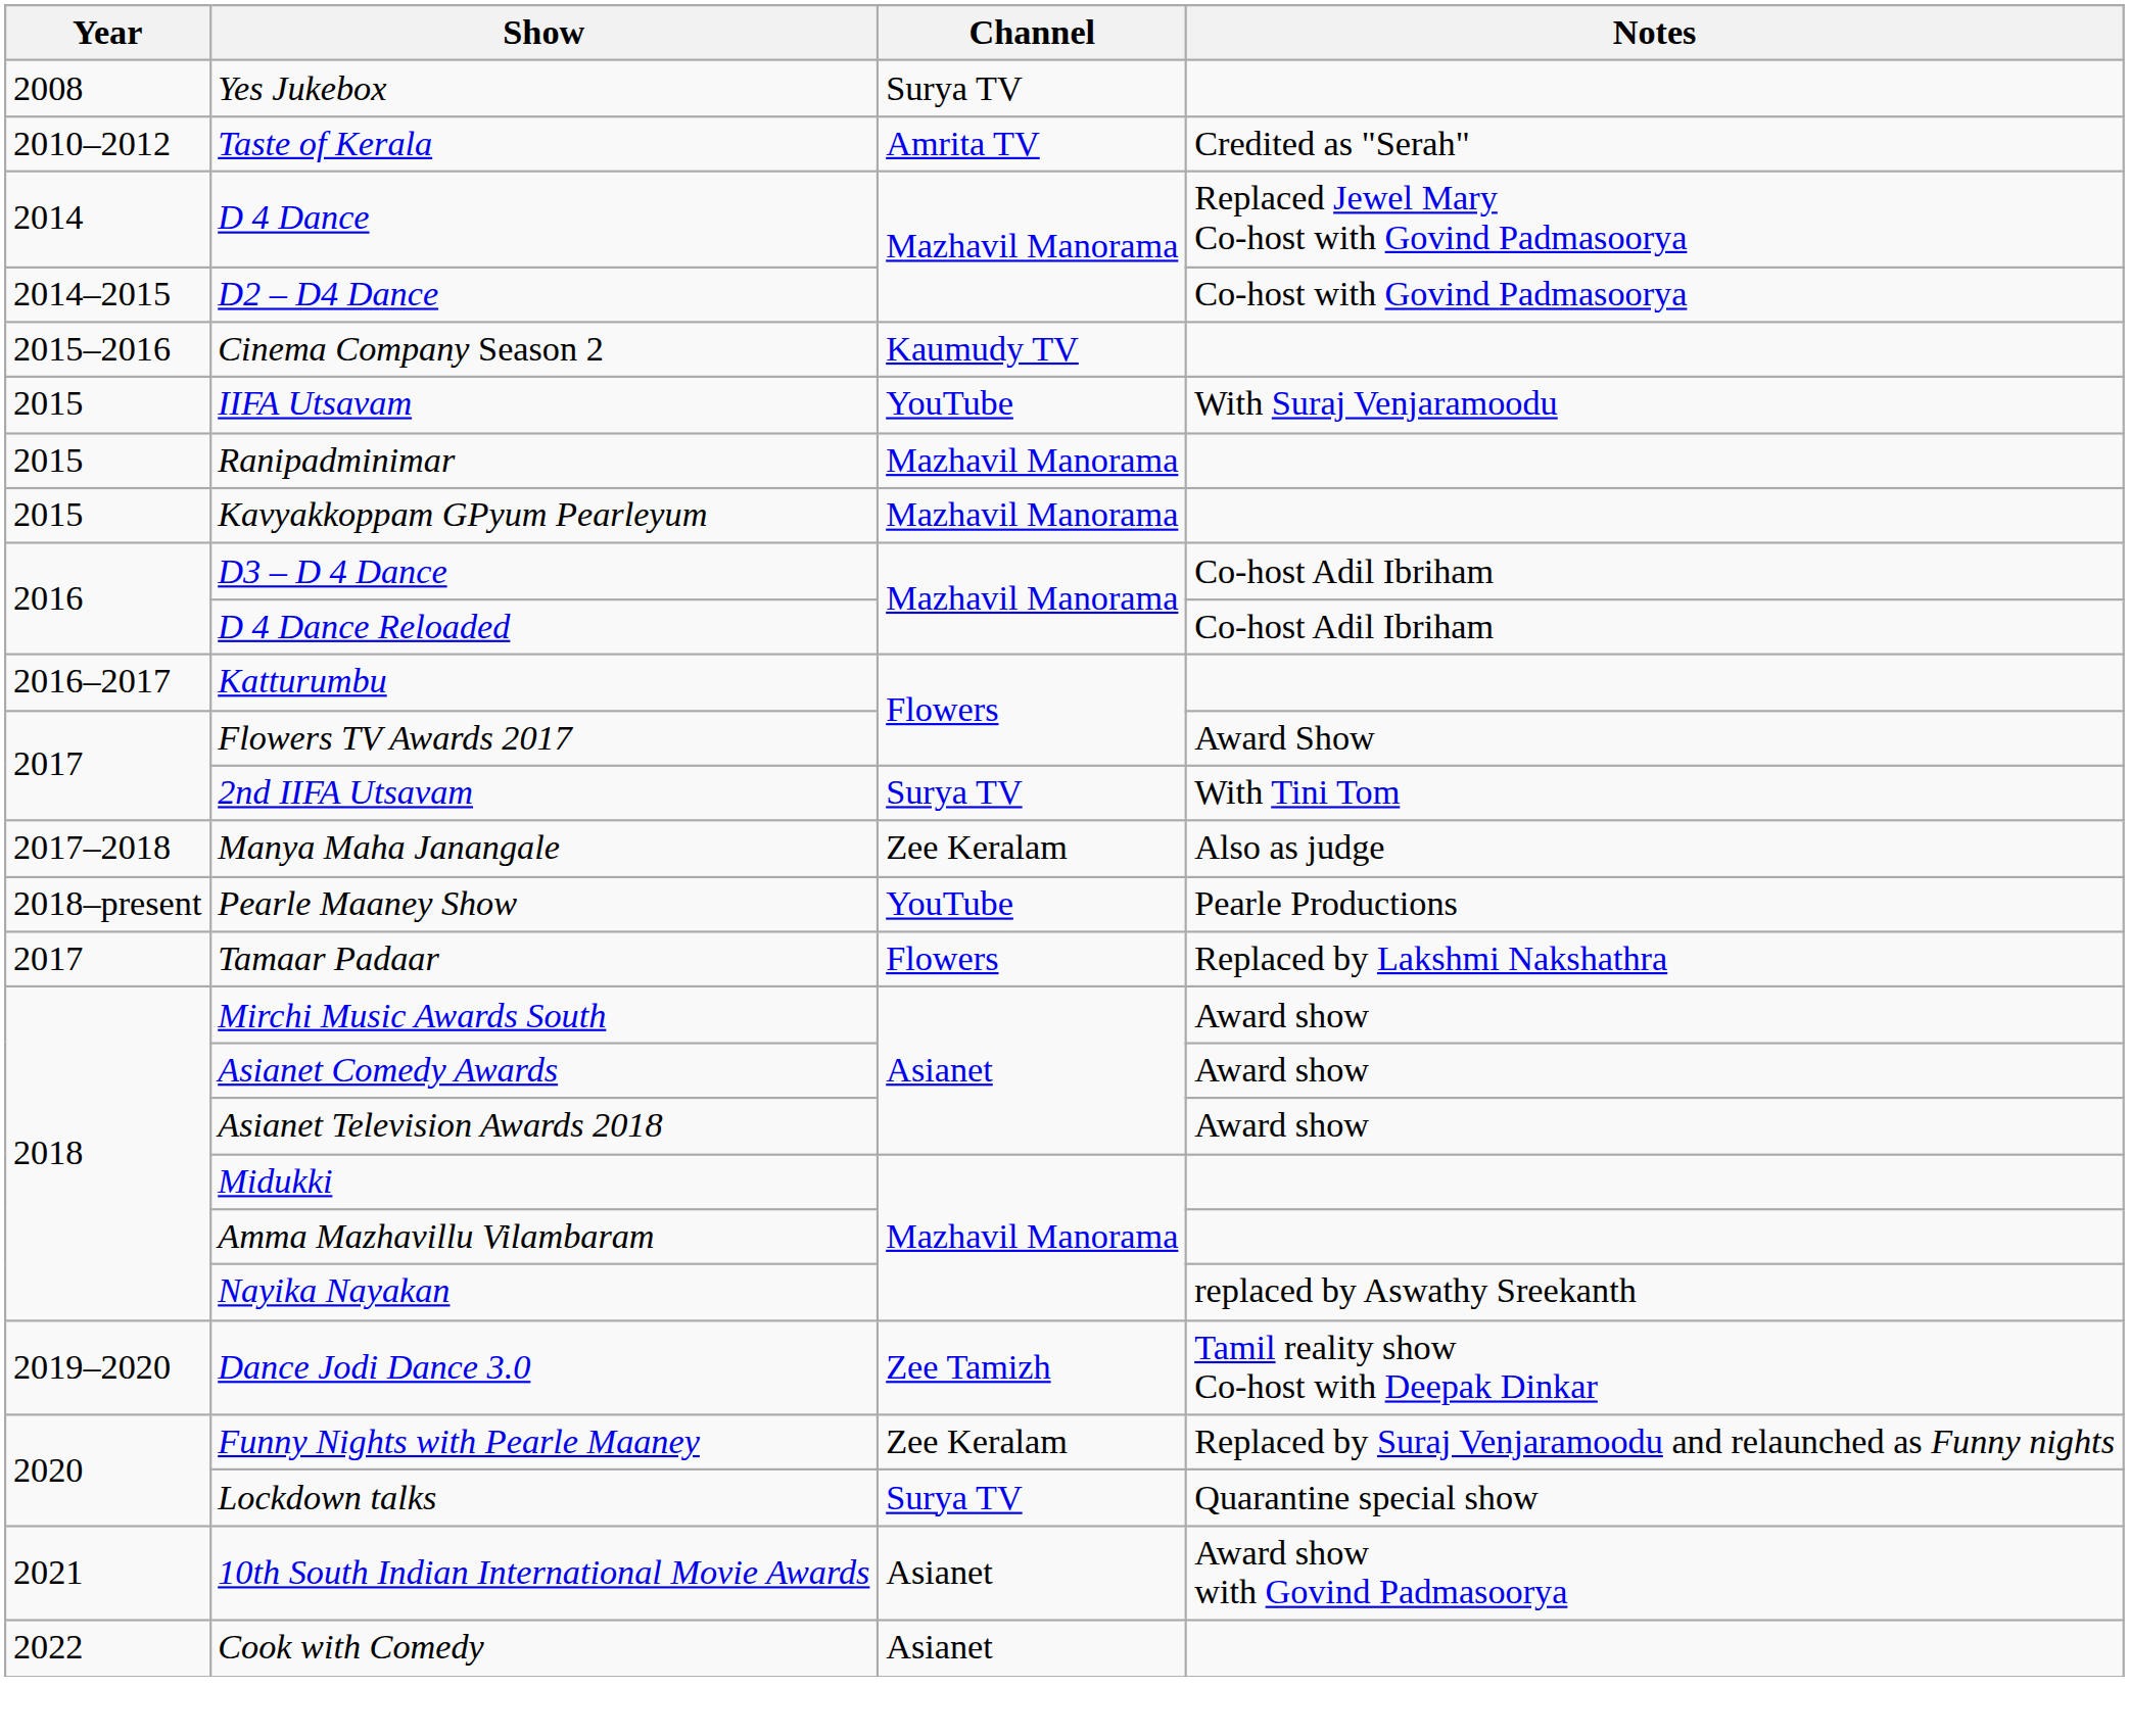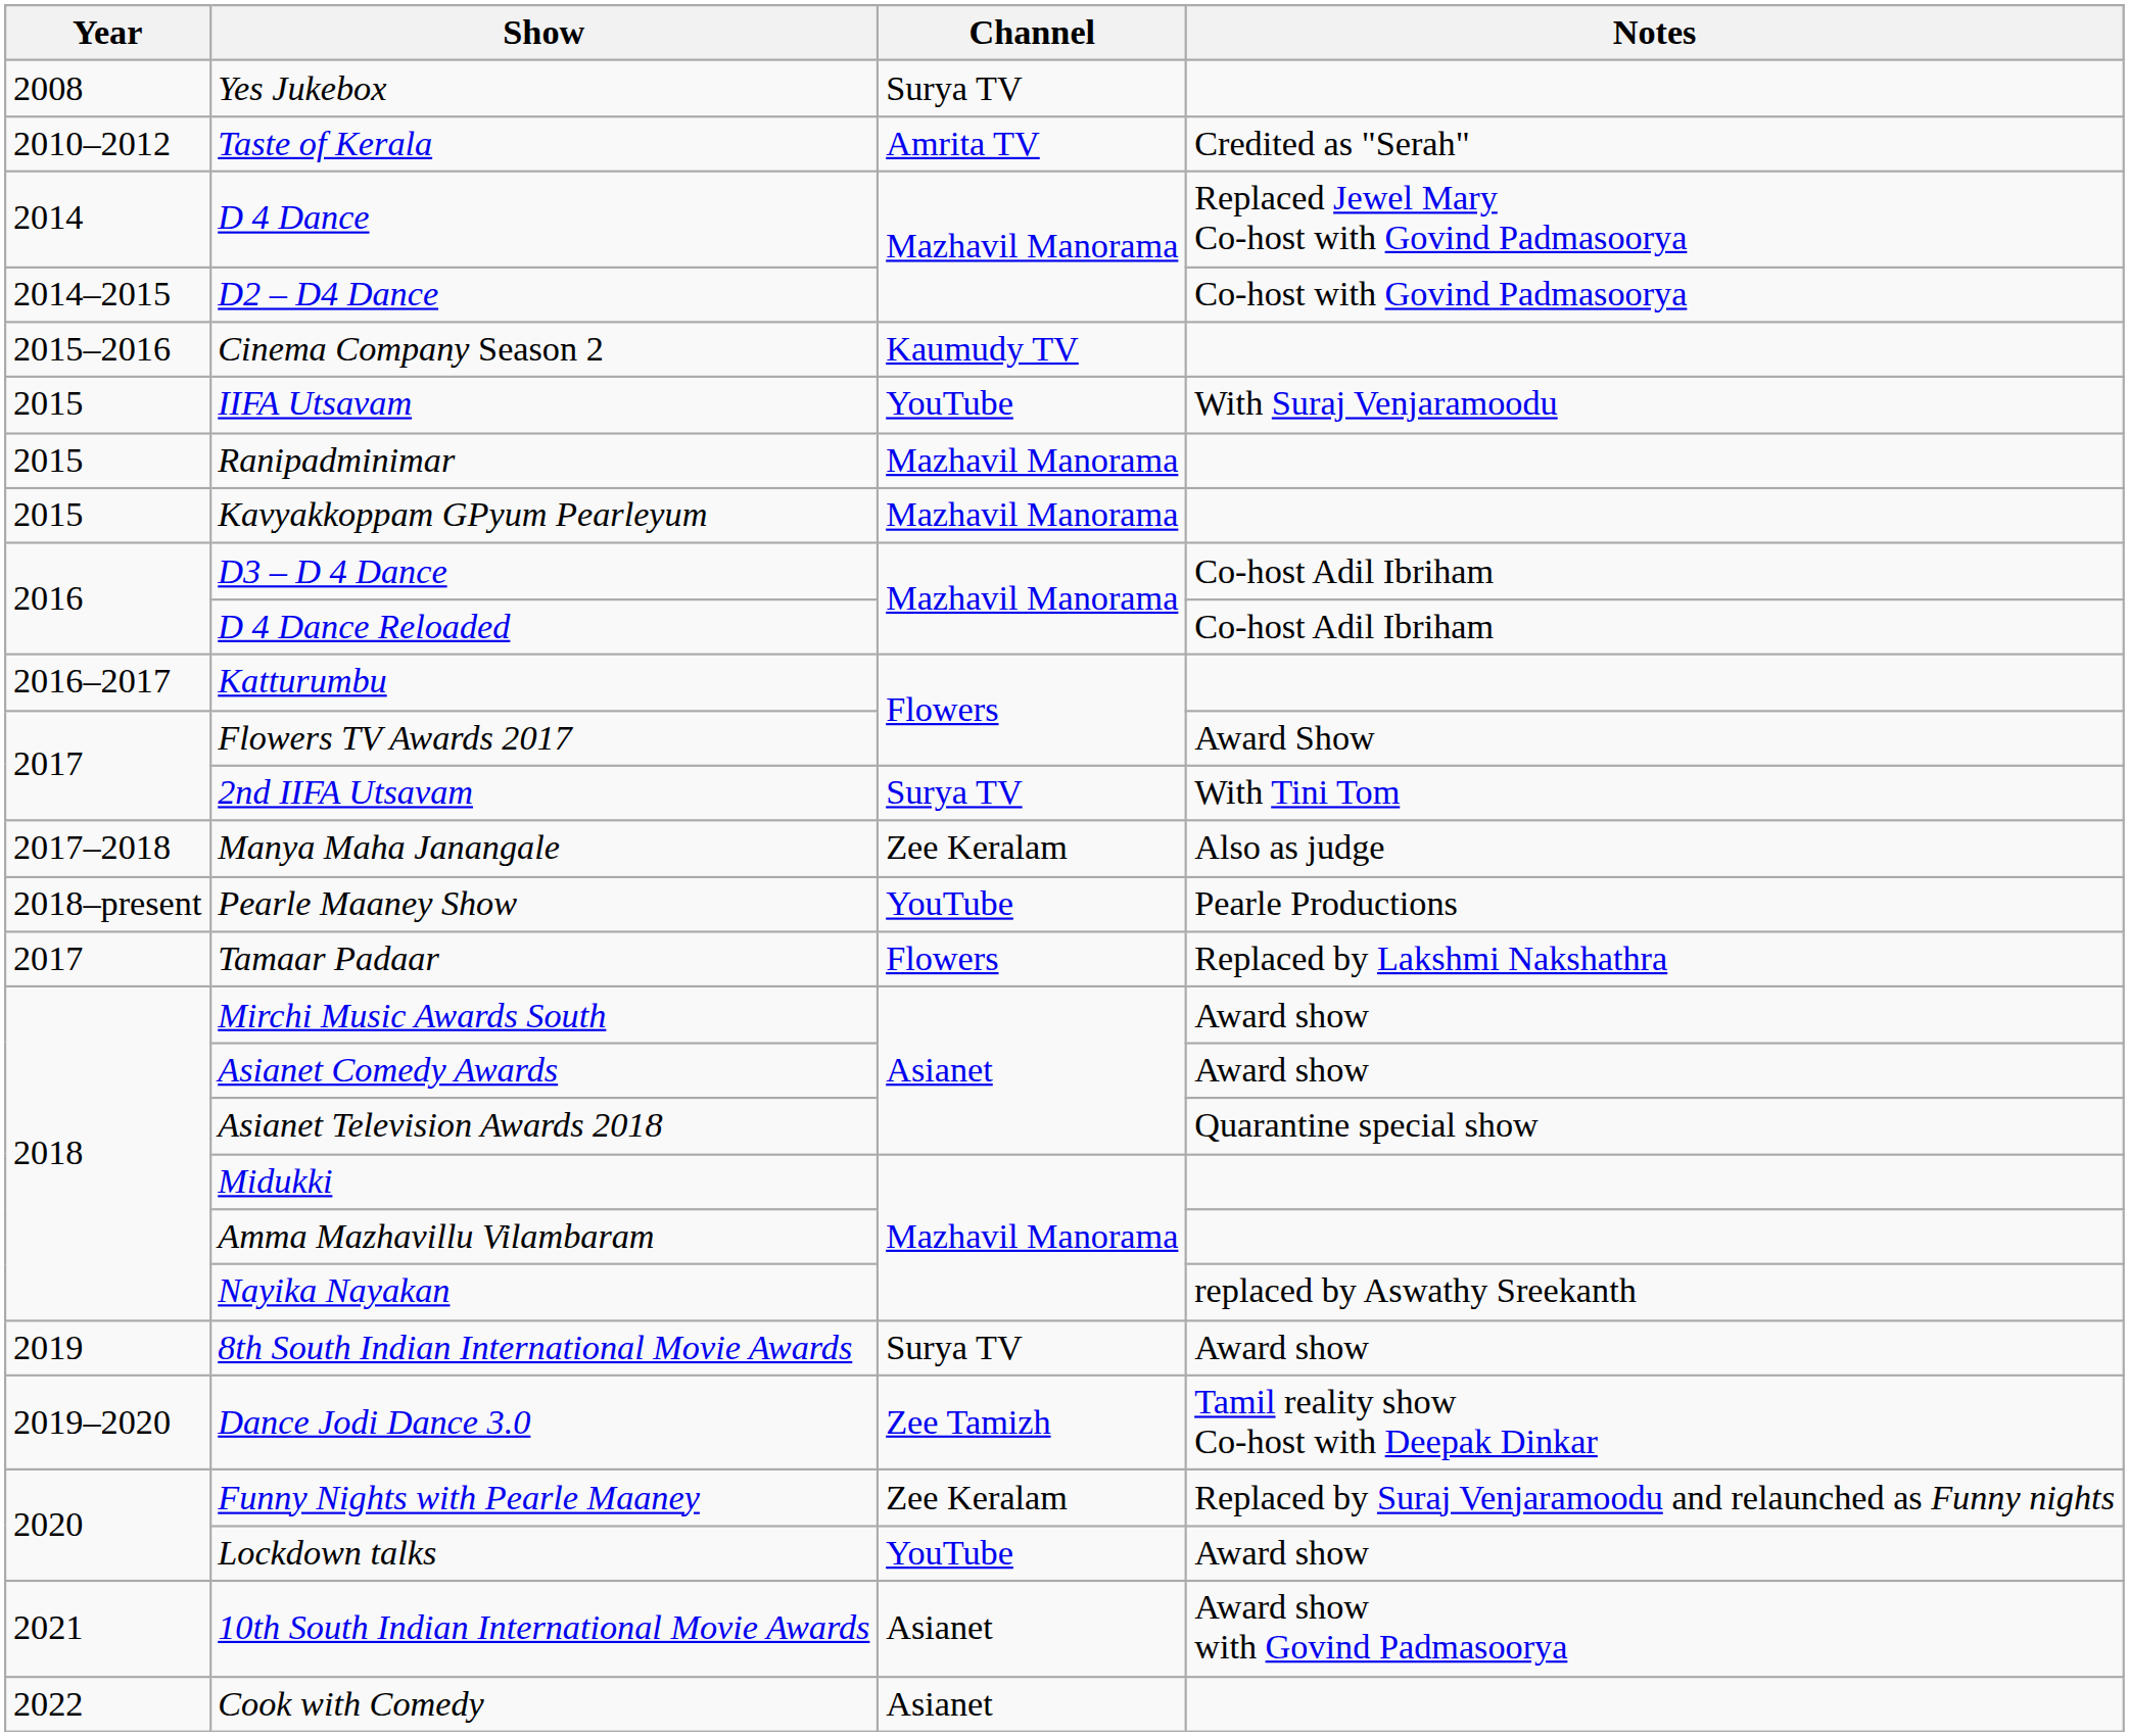Asianet Television Awards 2018 | Notes: Award show -> Quarantine special show
+ row: 2019 | 8th South Indian International Movie Awards | Surya TV | Award show
Lockdown talks | Channel: Surya TV -> YouTube
Lockdown talks | Notes: Quarantine special show -> Award show
